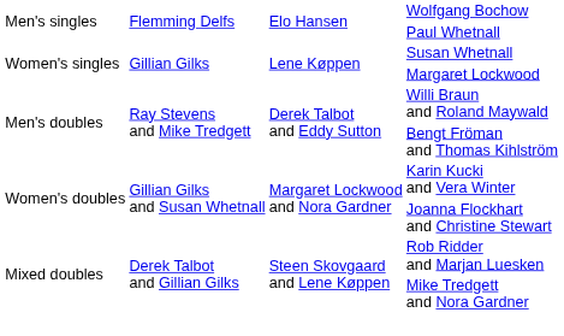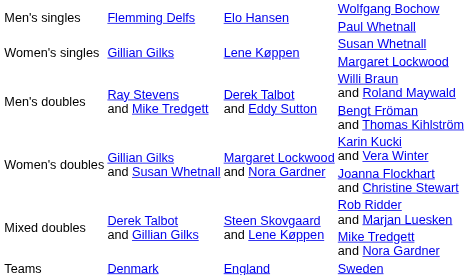+ row: Teams | Denmark | England | Sweden
